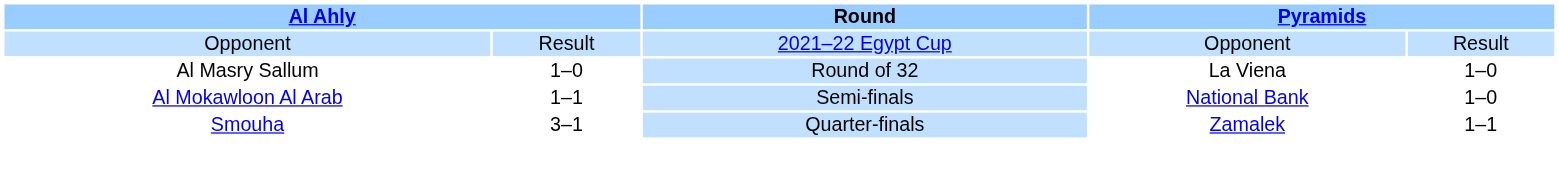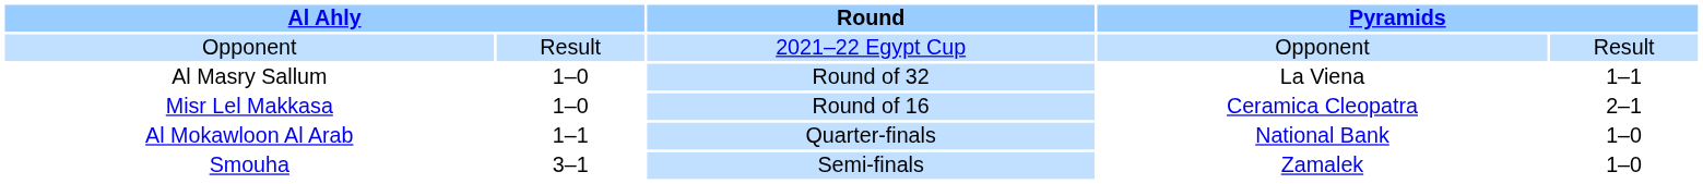Al Masry Sallum | column 5: 1–0 -> 1–1
+ row: Misr Lel Makkasa | 1–0 | Round of 16 | Ceramica Cleopatra | 2–1
Al Mokawloon Al Arab | Round: Semi-finals -> Quarter-finals
Smouha | Round: Quarter-finals -> Semi-finals
Smouha | column 5: 1–1 -> 1–0
